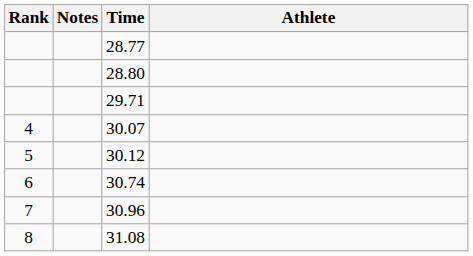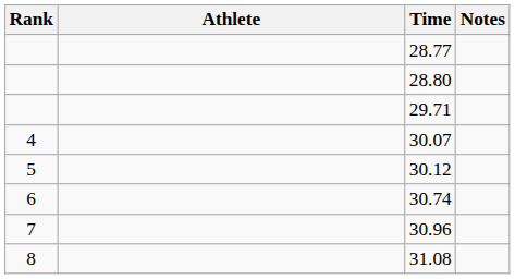columns swapped: Athlete <-> Notes
